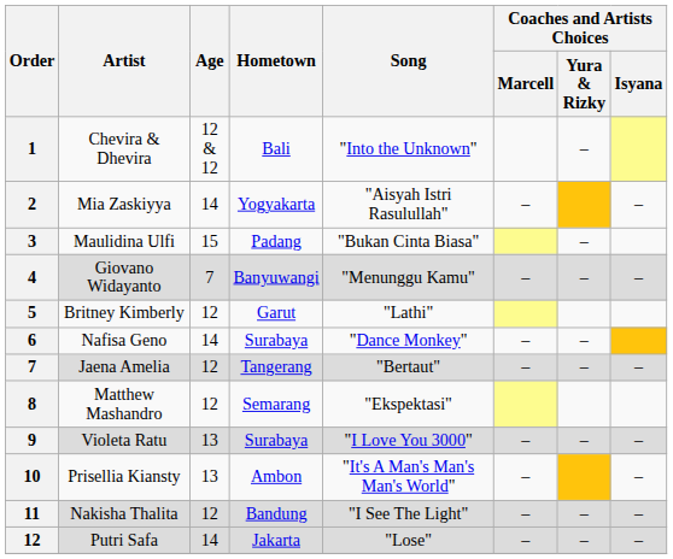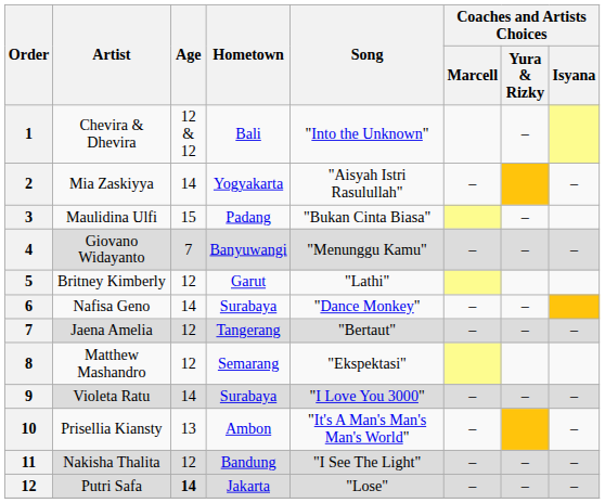Violeta Ratu | Age: 13 -> 14
Putri Safa | Age: normal -> bold
